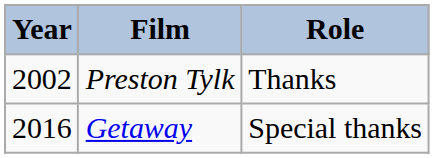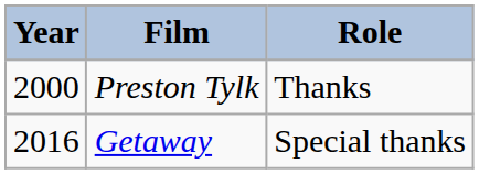Preston Tylk | Year: 2002 -> 2000
